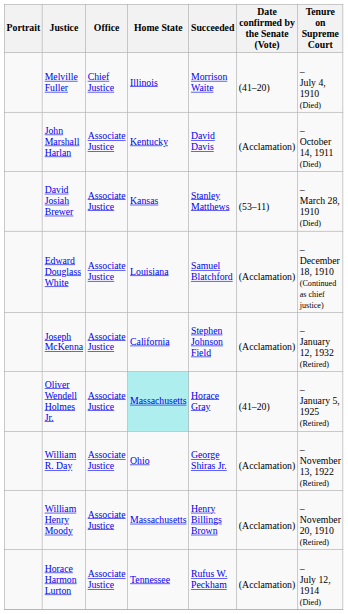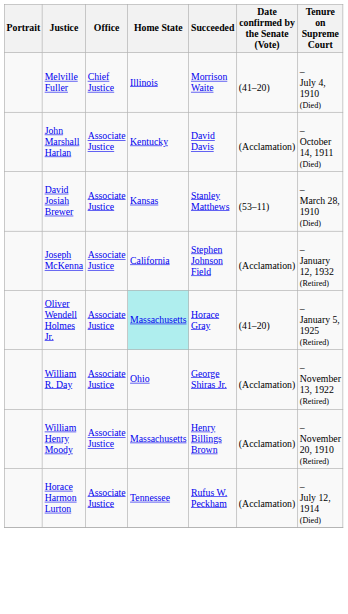- row: Edward Douglass White | Associate Justice | Louisiana | Samuel Blatchford | (Acclamation) | – December 18, 1910 (Continued as chief justice)
